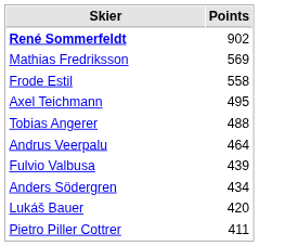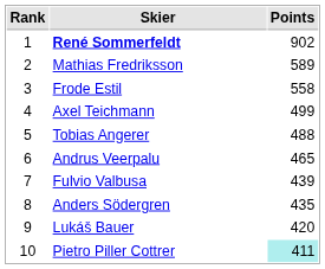+ column: Rank | 1 | 2 | 3 | 4 | 5 | 6 | 7 | 8 | 9 | 10
Mathias Fredriksson | Points: 569 -> 589
Axel Teichmann | Points: 495 -> 499
Andrus Veerpalu | Points: 464 -> 465
Anders Södergren | Points: 434 -> 435
Pietro Piller Cottrer | Points: no background -> paleturquoise background
